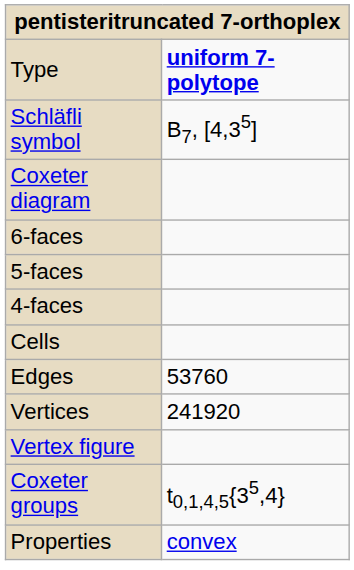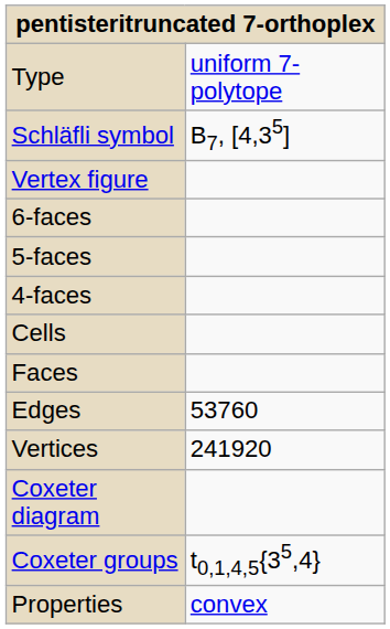Type | column 2: bold -> normal
rows swapped: Coxeter diagram <-> Vertex figure
+ row: Faces
